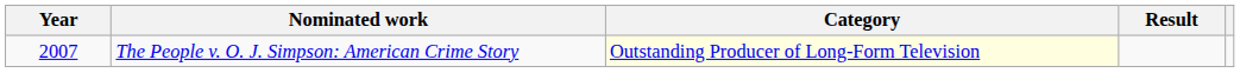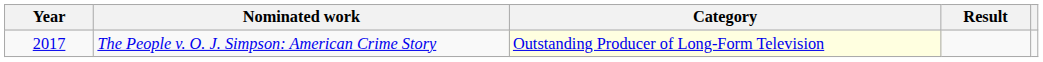The People v. O. J. Simpson: American Crime Story | Year: 2007 -> 2017
